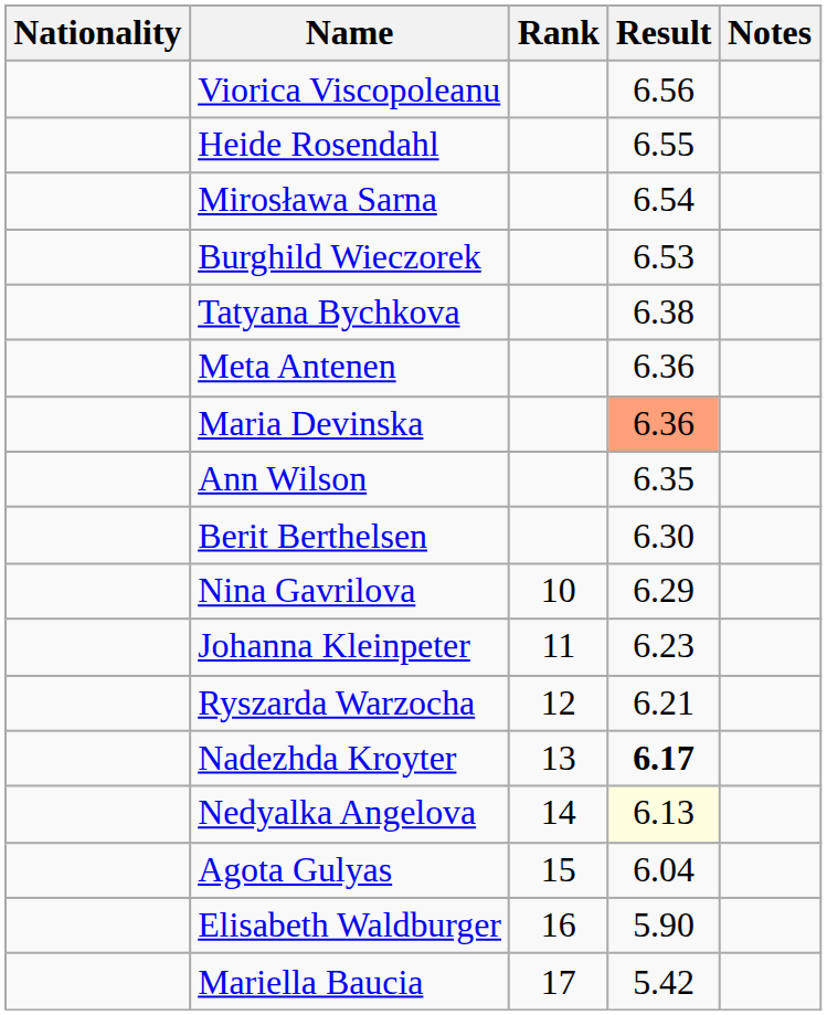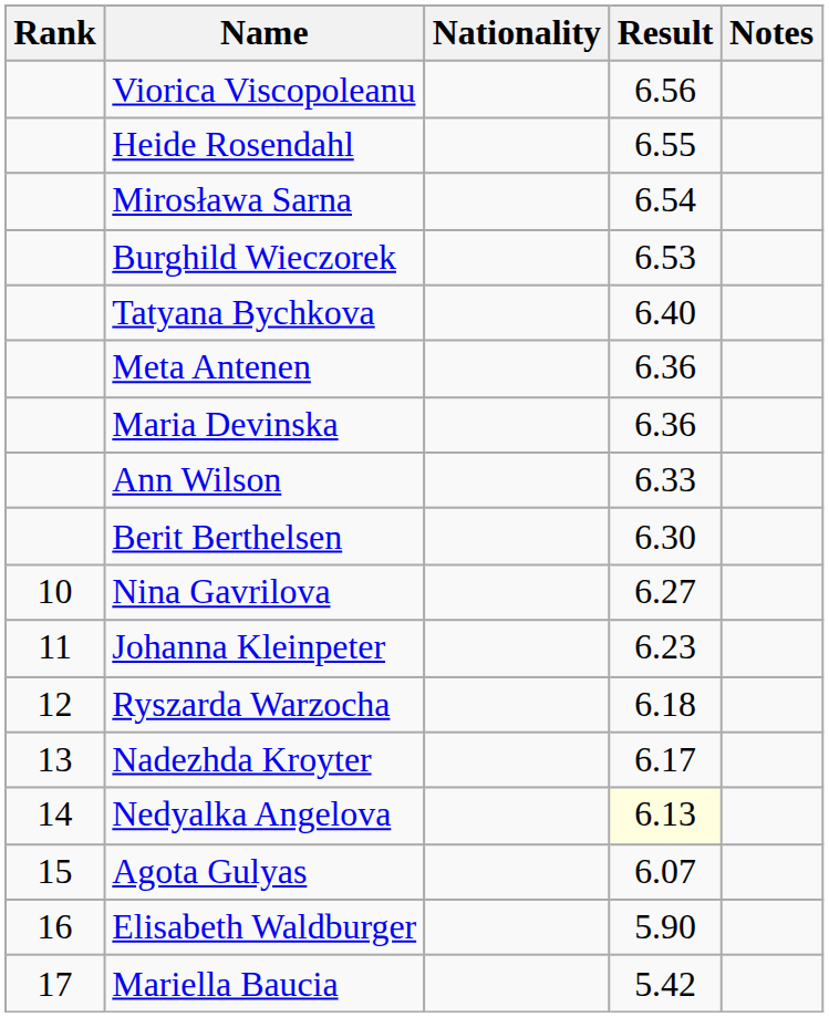columns swapped: Rank <-> Nationality
Tatyana Bychkova | Result: 6.38 -> 6.40
Maria Devinska | Result: lightsalmon background -> no background
Ann Wilson | Result: 6.35 -> 6.33
Nina Gavrilova | Result: 6.29 -> 6.27
Ryszarda Warzocha | Result: 6.21 -> 6.18
Nadezhda Kroyter | Result: bold -> normal
Agota Gulyas | Result: 6.04 -> 6.07
